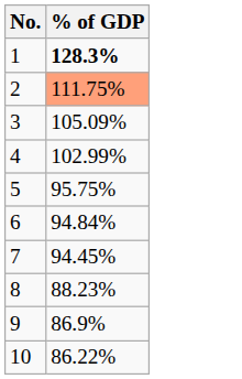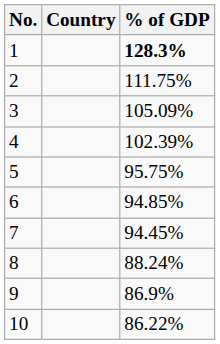+ column: Country
2 | % of GDP: lightsalmon background -> no background
4 | % of GDP: 102.99% -> 102.39%
6 | % of GDP: 94.84% -> 94.85%
8 | % of GDP: 88.23% -> 88.24%
